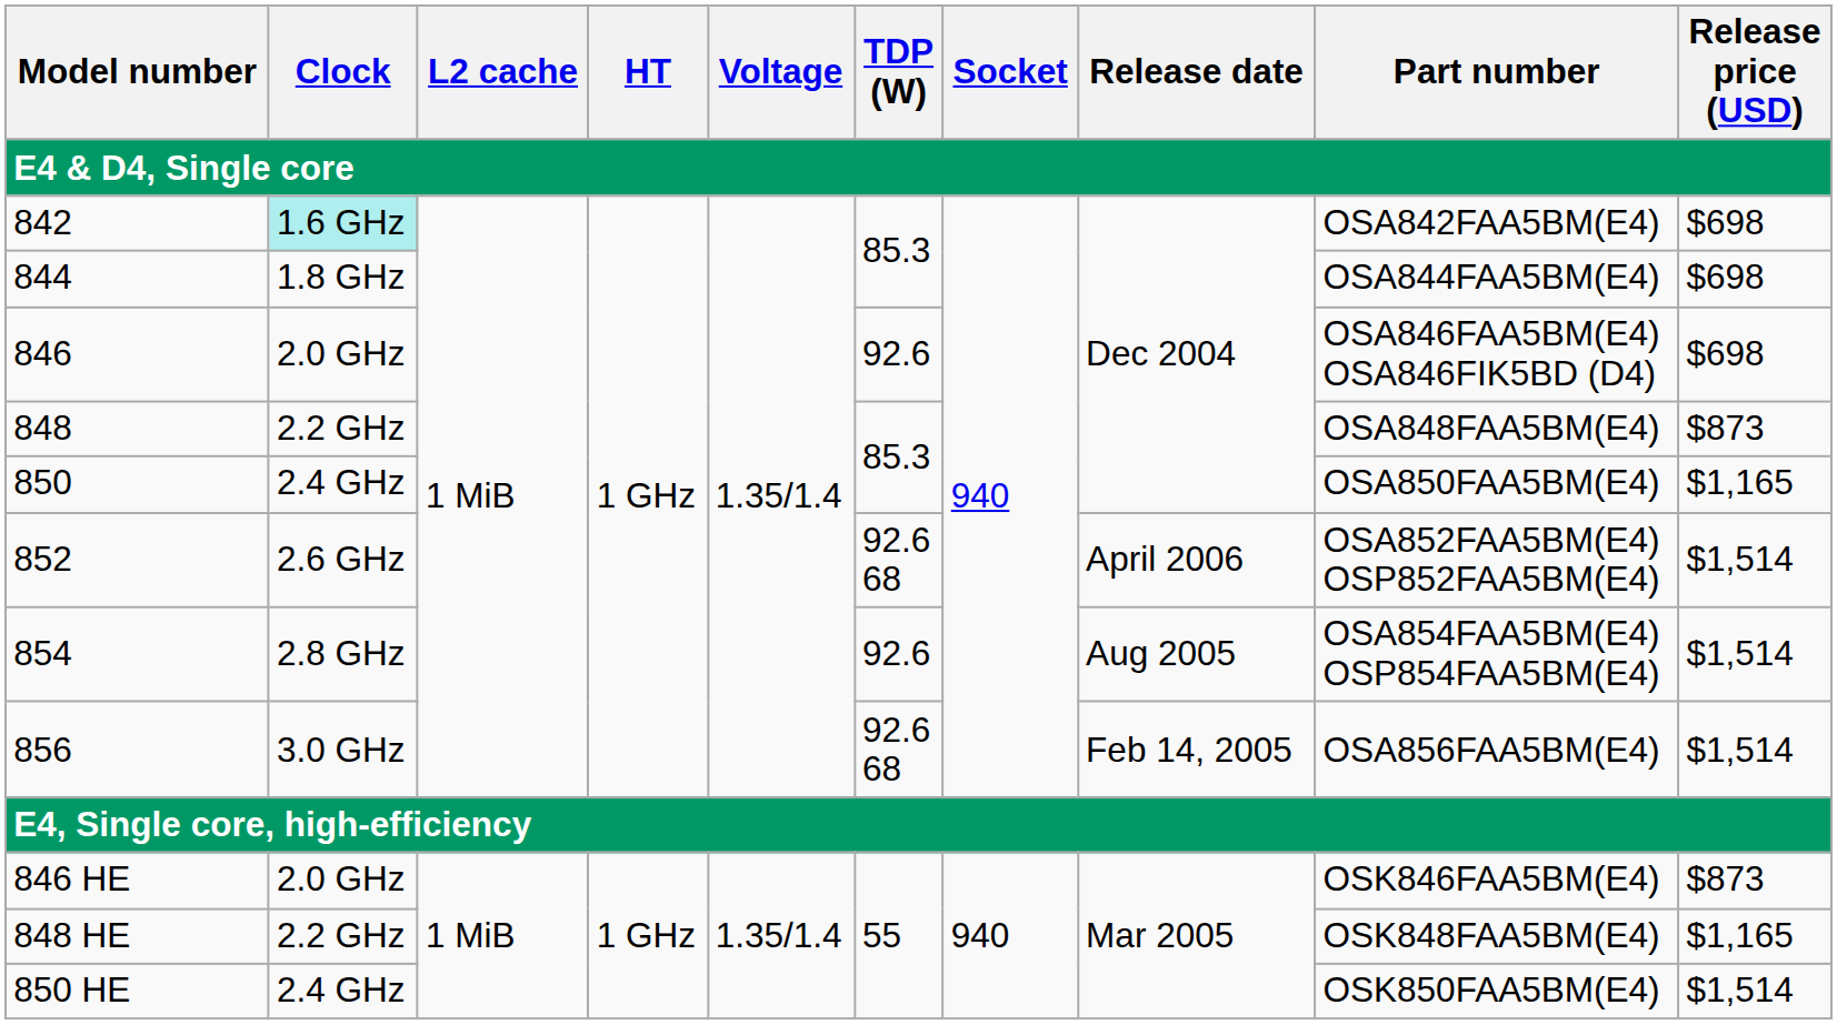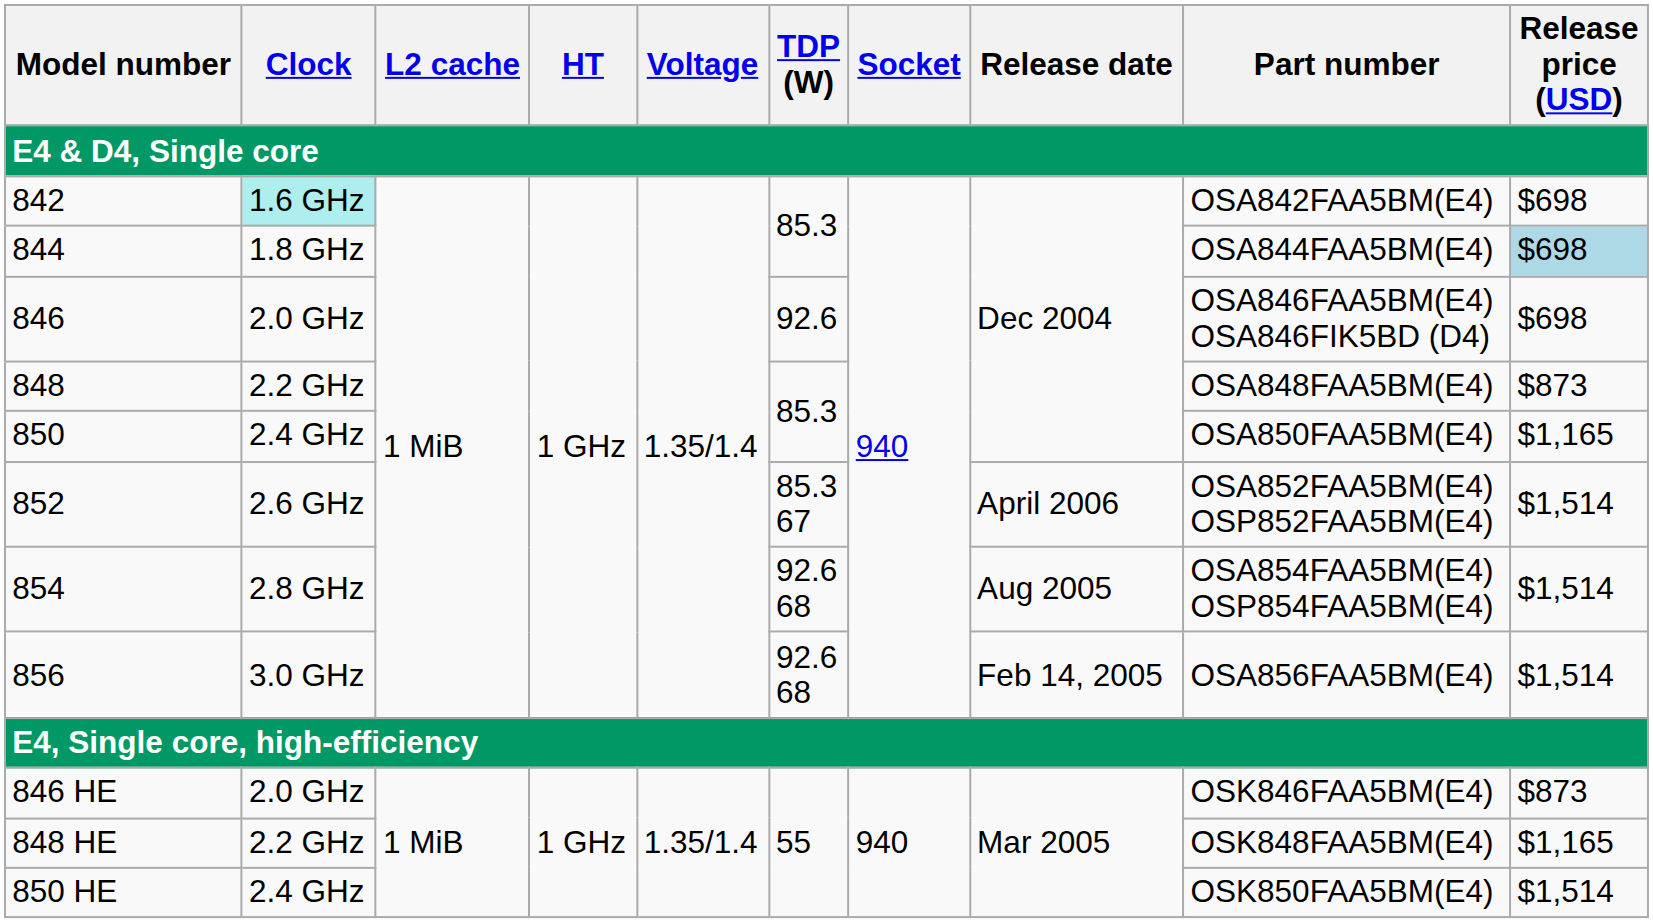844 | Release price (USD): no background -> lightblue background
852 | TDP (W): 92.6 68 -> 85.3 67
854 | TDP (W): 92.6 -> 92.6 68
